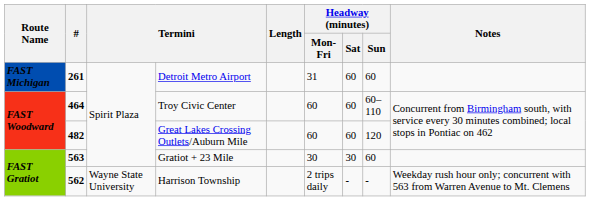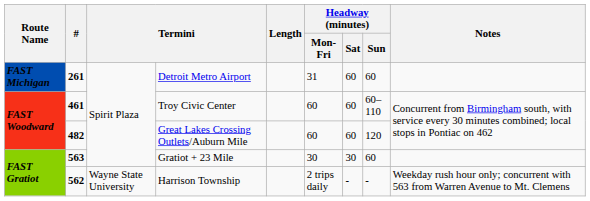Troy Civic Center | #: 464 -> 461
